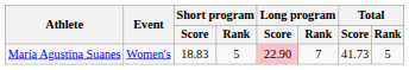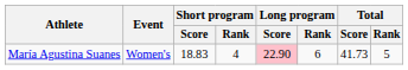María Agustina Suanes | Short program / Rank: 5 -> 4
María Agustina Suanes | Long program / Rank: 7 -> 6
